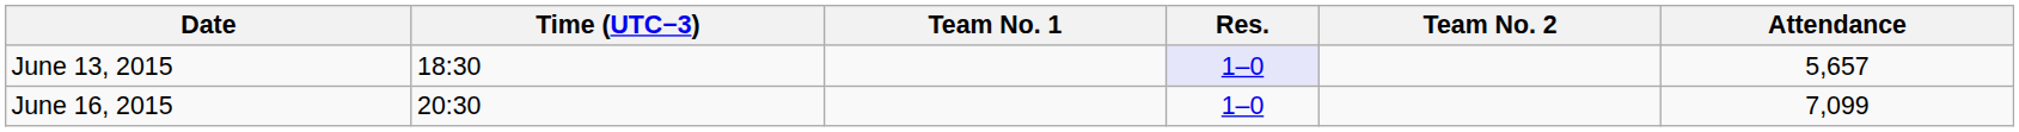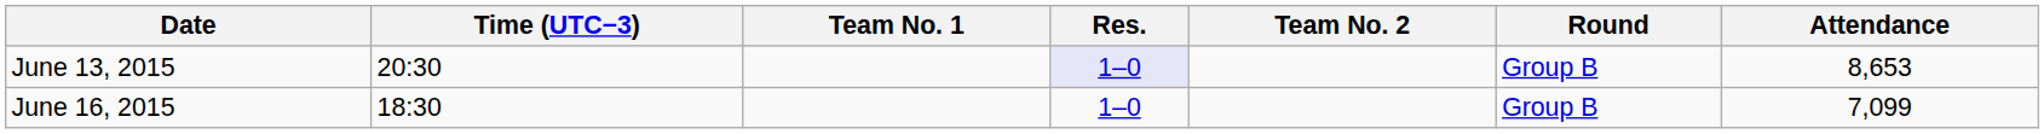+ column: Round | Group B | Group B
June 13, 2015 | Time (UTC−3): 18:30 -> 20:30
June 13, 2015 | Attendance: 5,657 -> 8,653
June 16, 2015 | Time (UTC−3): 20:30 -> 18:30
